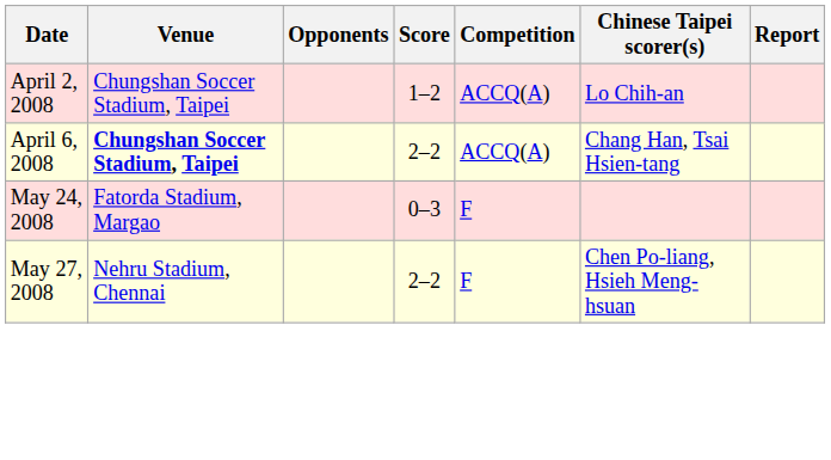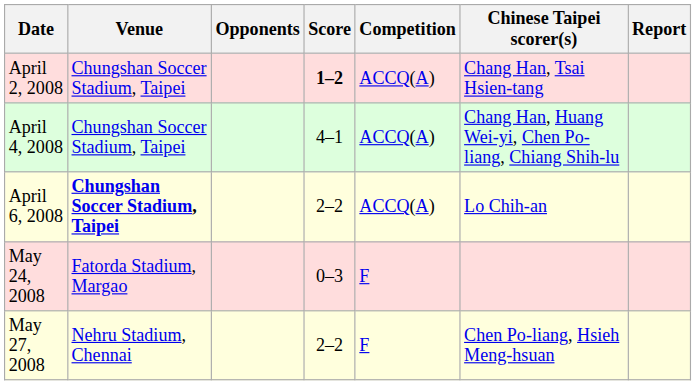April 2, 2008 | Score: normal -> bold
April 2, 2008 | Chinese Taipei scorer(s): Lo Chih-an -> Chang Han, Tsai Hsien-tang
+ row: April 4, 2008 | Chungshan Soccer Stadium, Taipei | 4–1 | ACCQ(A) | Chang Han, Huang Wei-yi, Chen Po-liang, Chiang Shih-lu
April 6, 2008 | Chinese Taipei scorer(s): Chang Han, Tsai Hsien-tang -> Lo Chih-an
